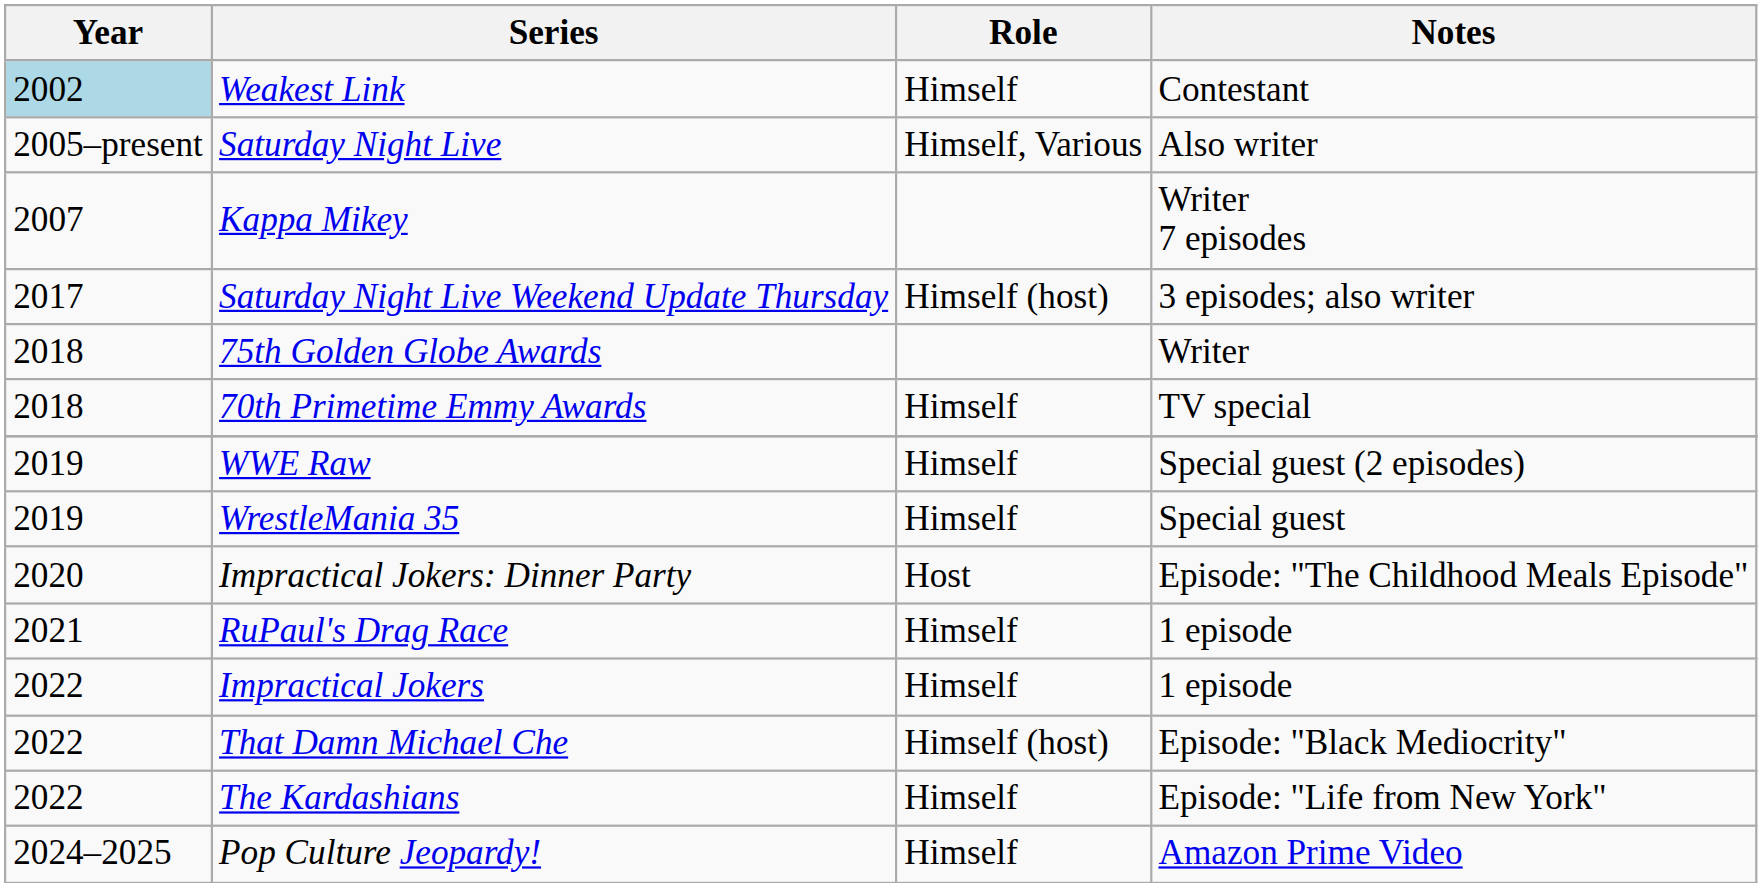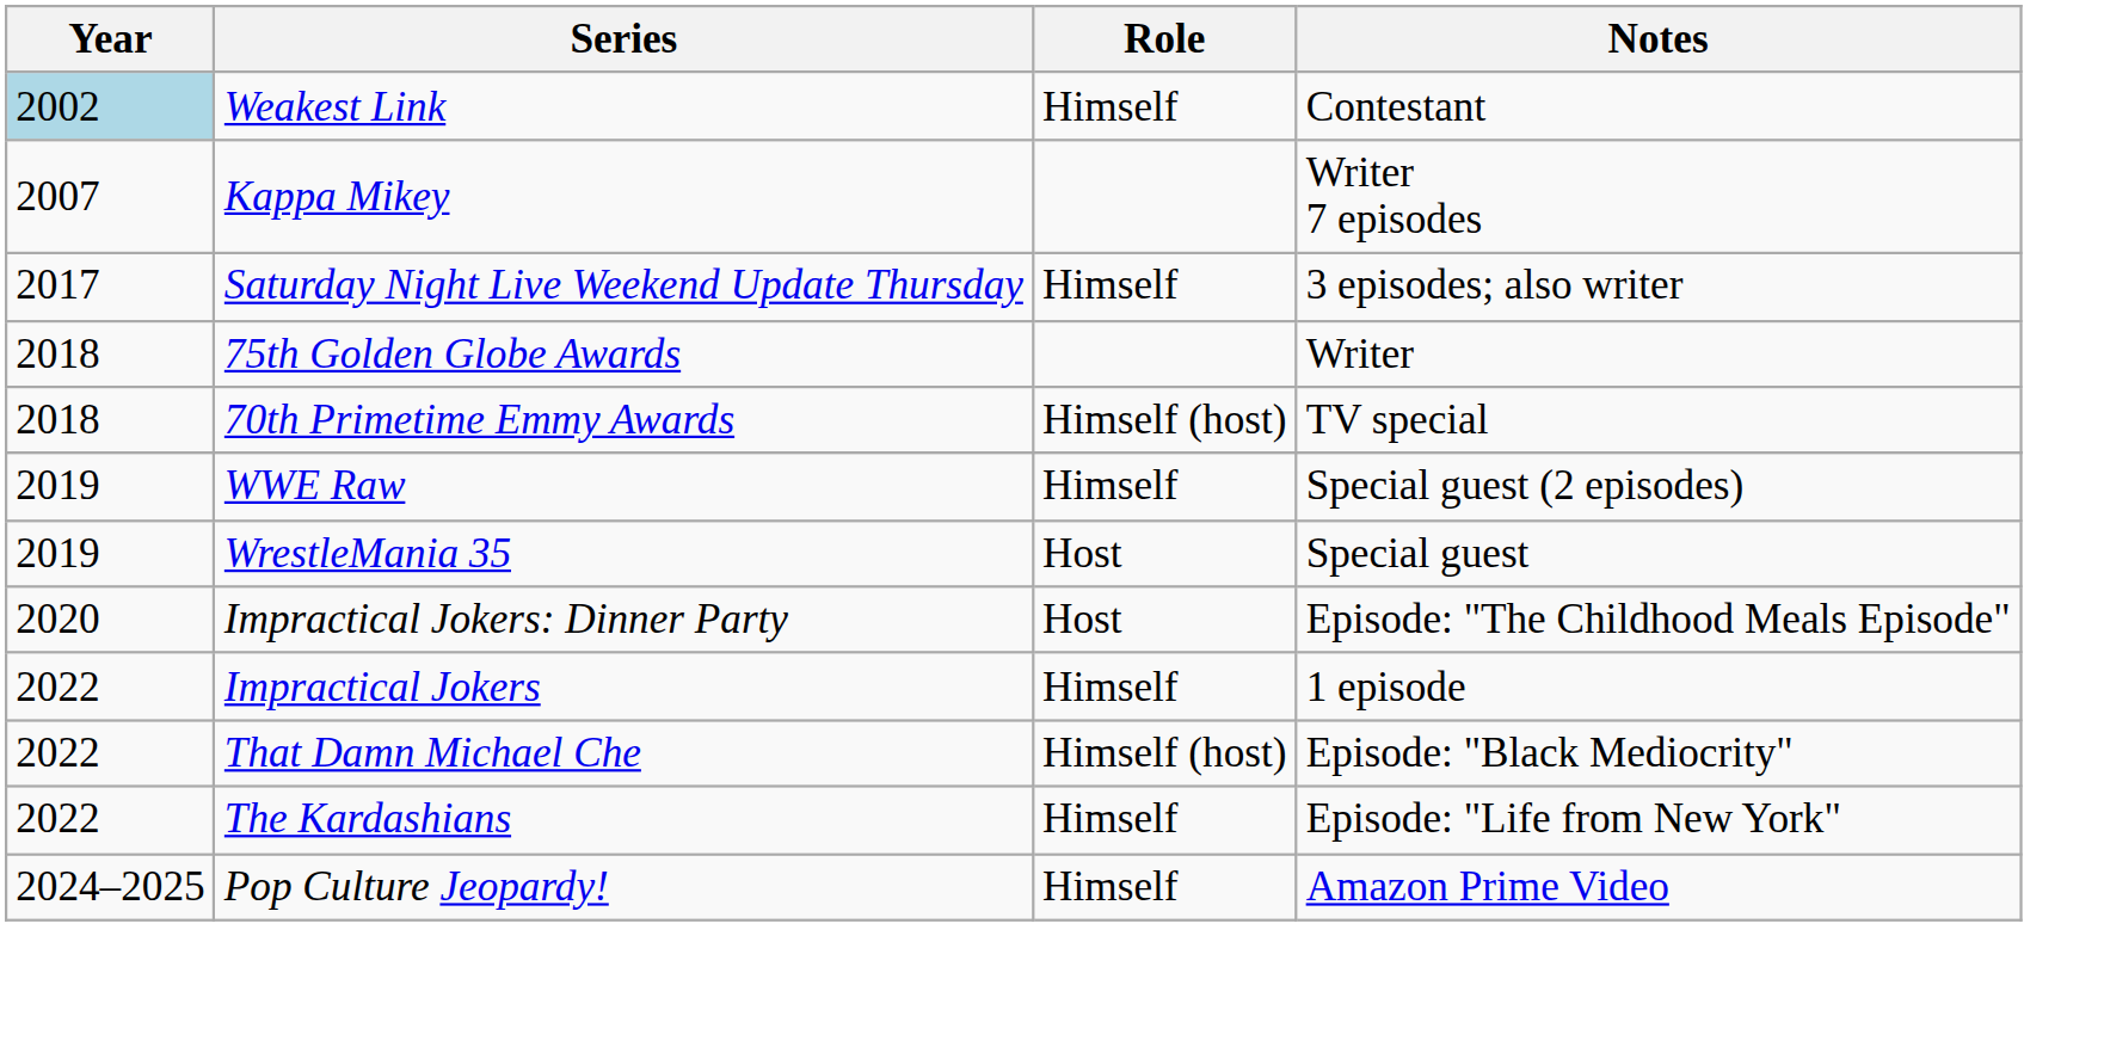- row: 2005–present | Saturday Night Live | Himself, Various | Also writer
Saturday Night Live Weekend Update Thursday | Role: Himself (host) -> Himself
70th Primetime Emmy Awards | Role: Himself -> Himself (host)
WrestleMania 35 | Role: Himself -> Host
- row: 2021 | RuPaul's Drag Race | Himself | 1 episode
